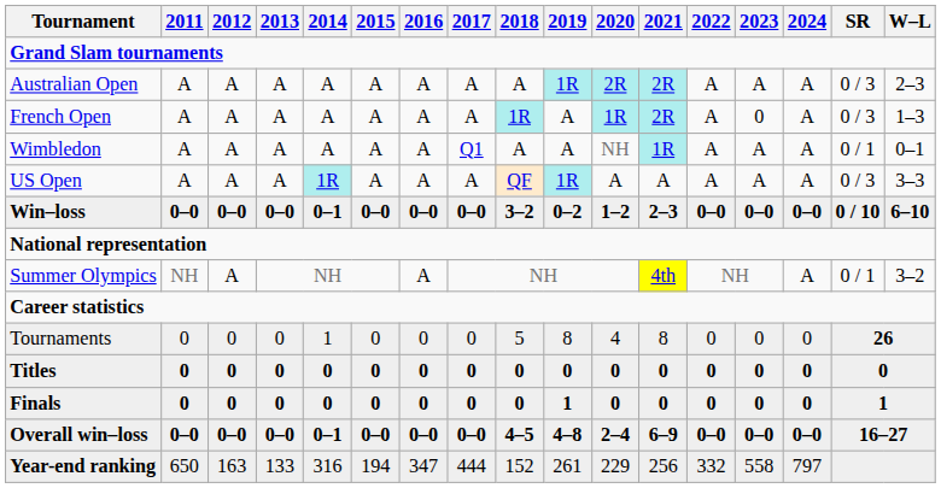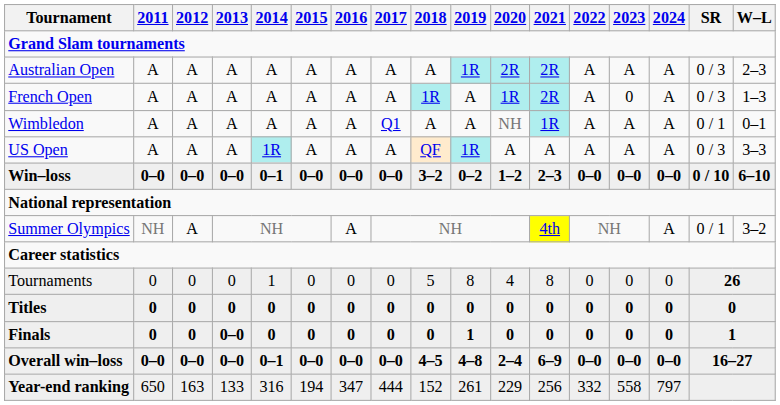Finals | 2013: 0 -> 0–0
